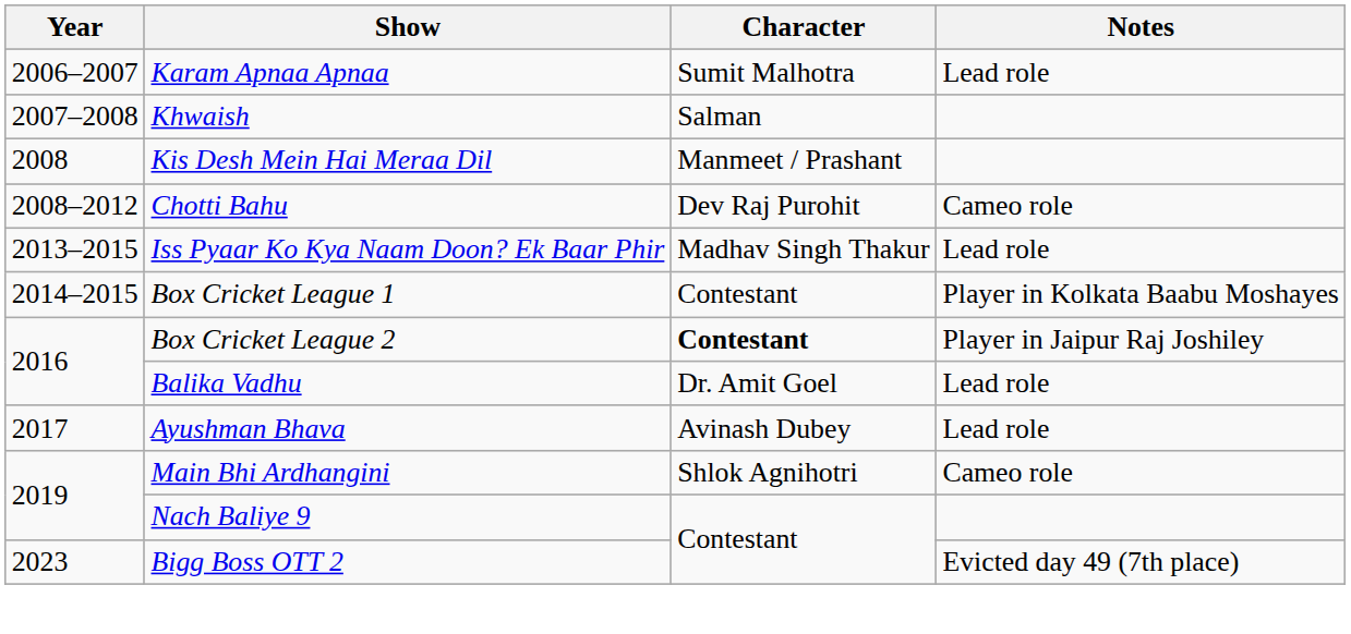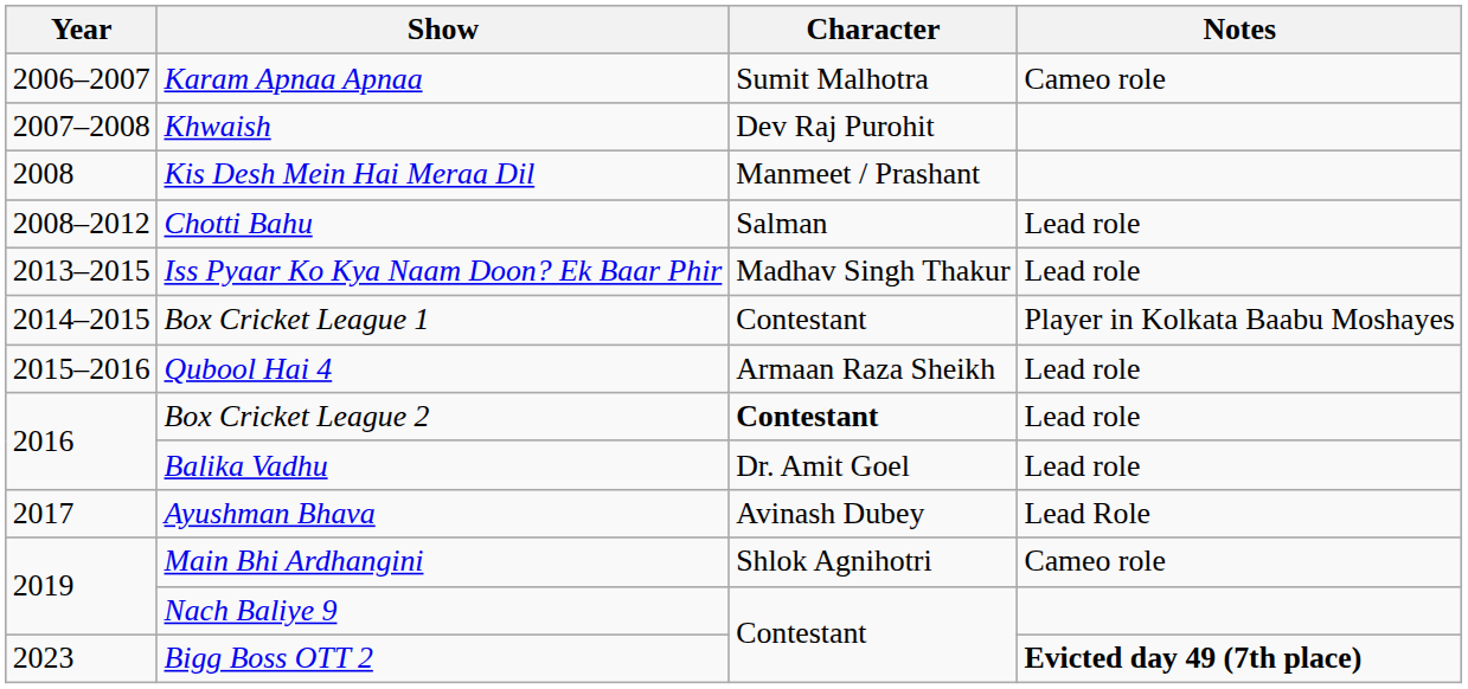Karam Apnaa Apnaa | Notes: Lead role -> Cameo role
Khwaish | Character: Salman -> Dev Raj Purohit
Chotti Bahu | Character: Dev Raj Purohit -> Salman
Chotti Bahu | Notes: Cameo role -> Lead role
+ row: 2015–2016 | Qubool Hai 4 | Armaan Raza Sheikh | Lead role
Box Cricket League 2 | Notes: Player in Jaipur Raj Joshiley -> Lead role
Ayushman Bhava | Notes: Lead role -> Lead Role
Bigg Boss OTT 2 | Notes: normal -> bold
